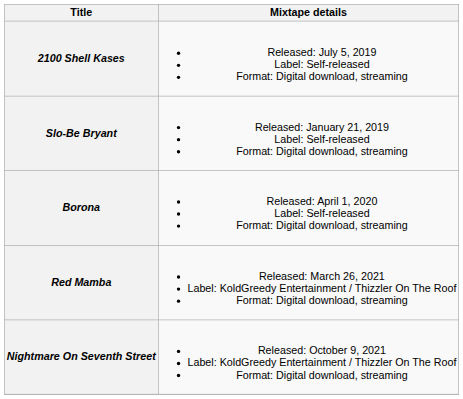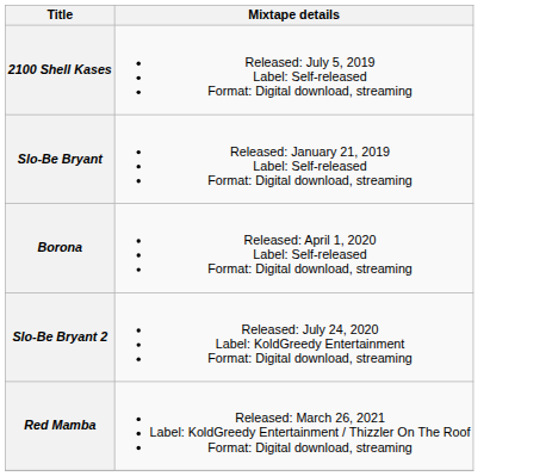+ row: Slo-Be Bryant 2 | Released: July 24, 2020 Label: KoldGreedy Entertainment Format: Digital download, streaming
- row: Nightmare On Seventh Street | Released: October 9, 2021 Label: KoldGreedy Entertainment / Thizzler On The Roof Format: Digital download, streaming
